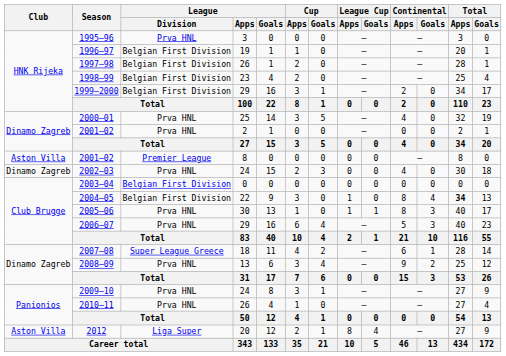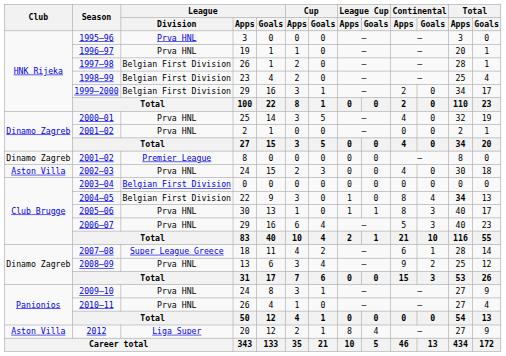1996–97 | League / Division: Belgian First Division -> Prva HNL
2001–02 / 8 | Club: Aston Villa -> Dinamo Zagreb
2002–03 | Club: Dinamo Zagreb -> Aston Villa
